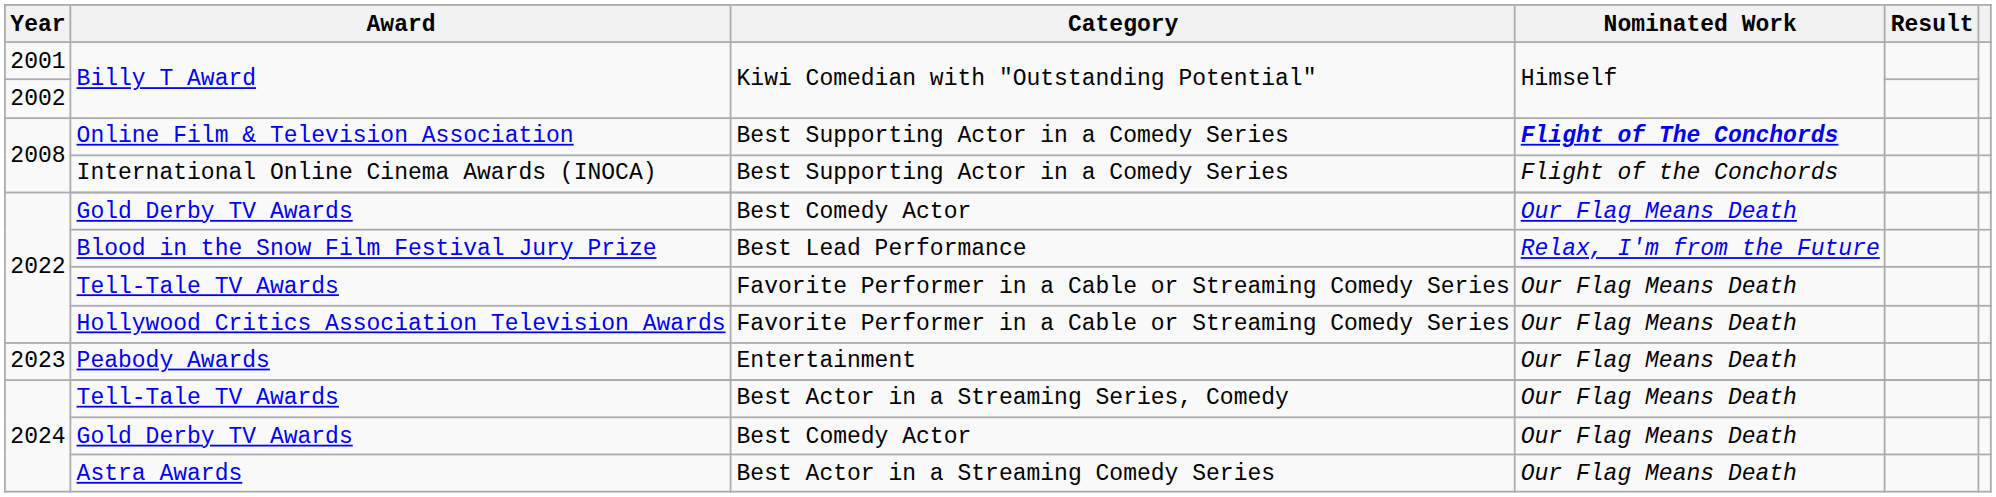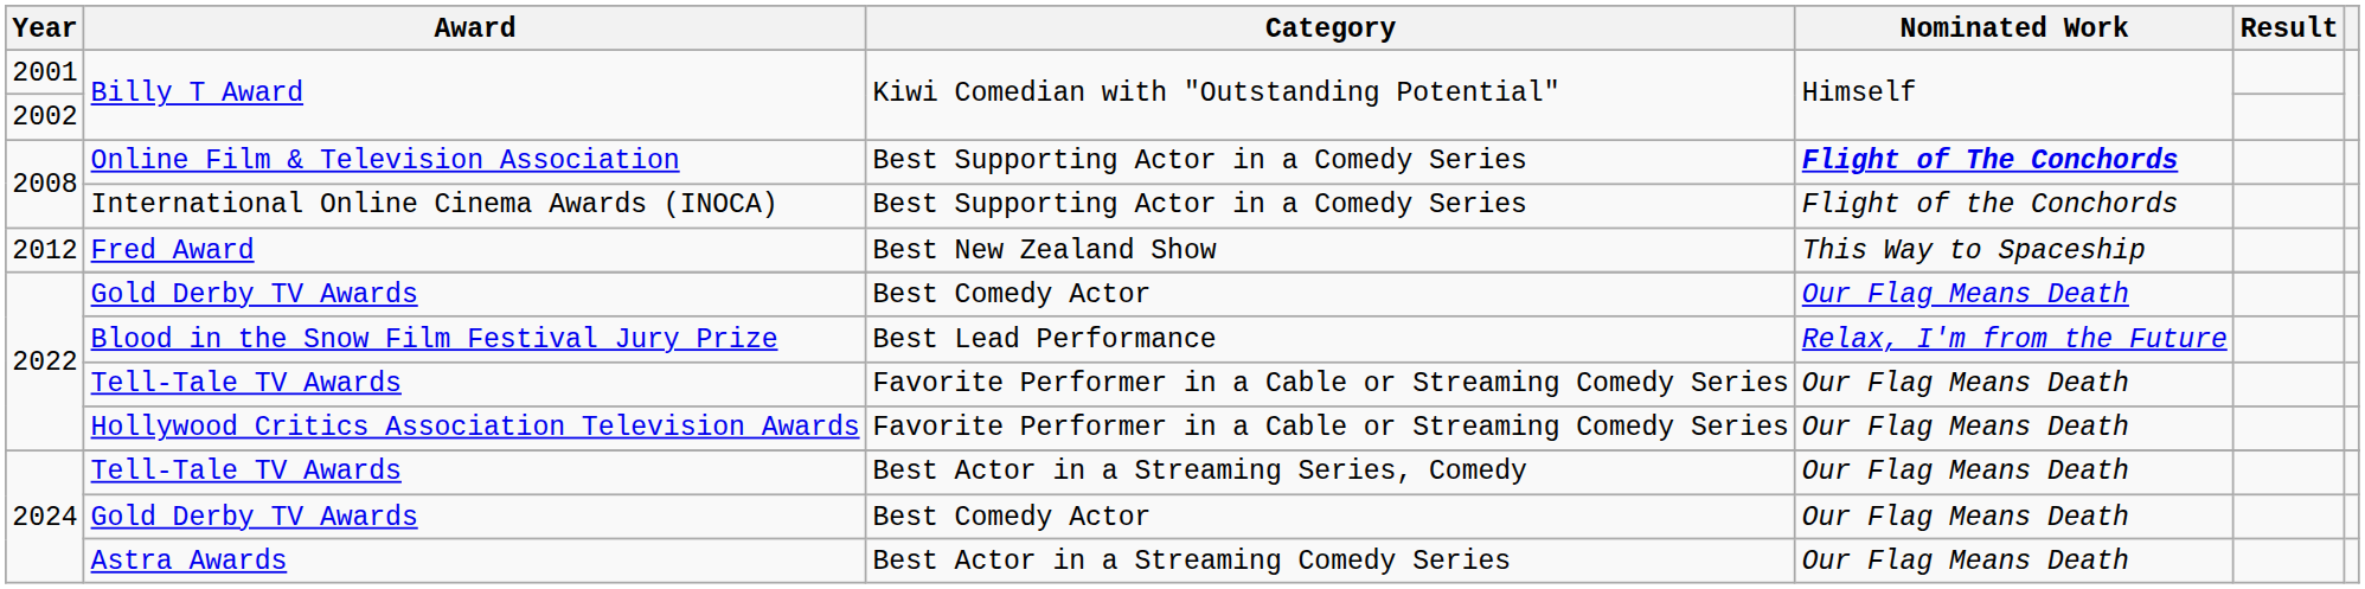+ row: 2012 | Fred Award | Best New Zealand Show | This Way to Spaceship
- row: 2023 | Peabody Awards | Entertainment | Our Flag Means Death
